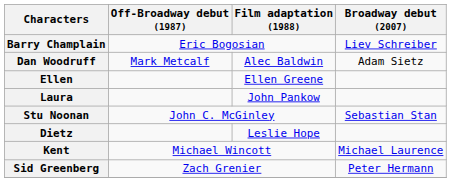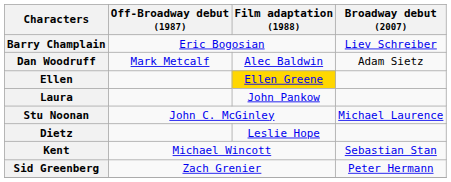Ellen | Film adaptation (1988): no background -> gold background
Stu Noonan | Broadway debut (2007): Sebastian Stan -> Michael Laurence
Kent | Broadway debut (2007): Michael Laurence -> Sebastian Stan
